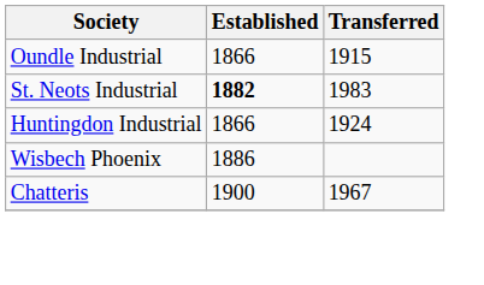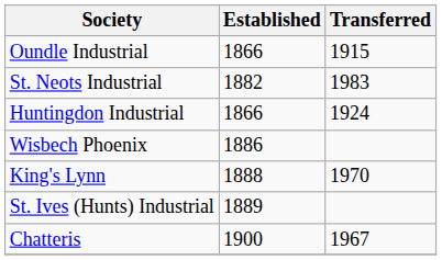St. Neots Industrial | Established: bold -> normal
+ row: King's Lynn | 1888 | 1970
+ row: St. Ives (Hunts) Industrial | 1889
